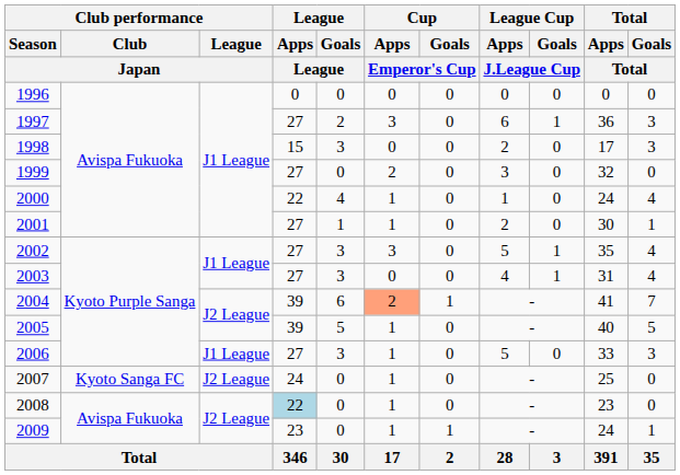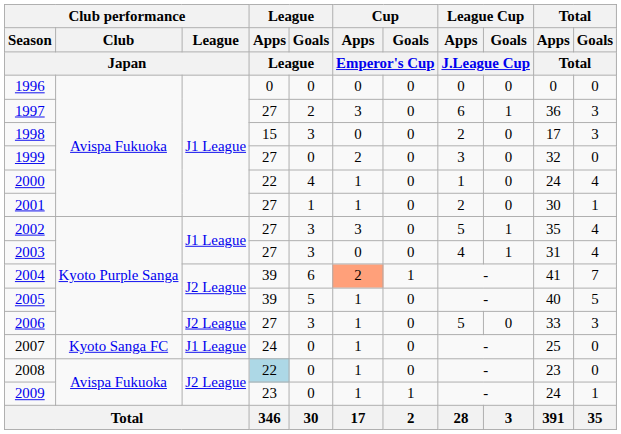2006 | Club performance / League / Japan: J1 League -> J2 League
2007 | Club performance / League / Japan: J2 League -> J1 League
